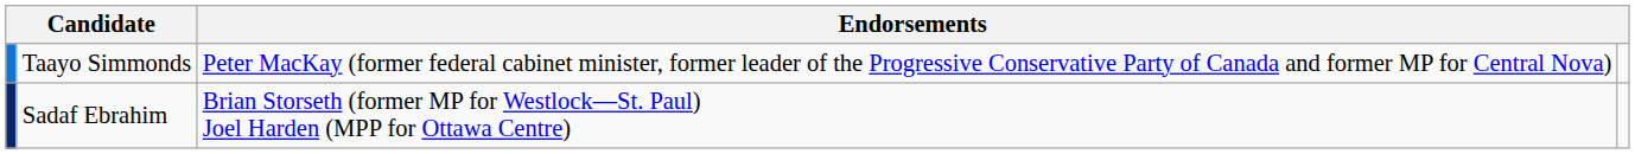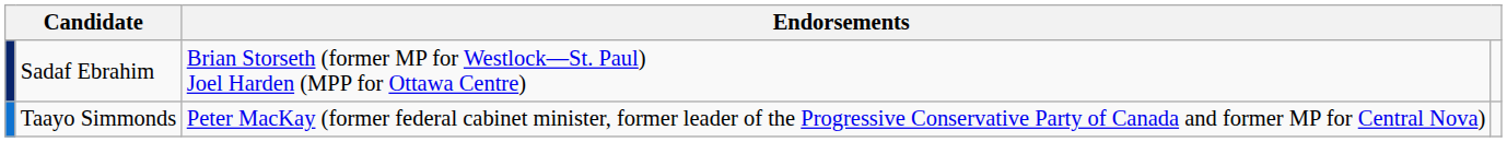rows swapped: Taayo Simmonds <-> Sadaf Ebrahim
